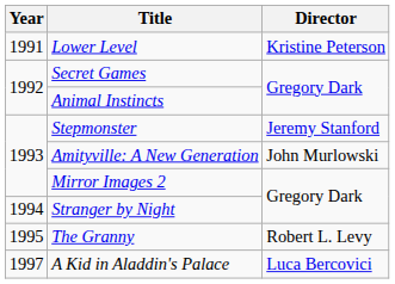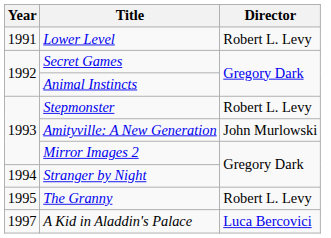Lower Level | Director: Kristine Peterson -> Robert L. Levy
Stepmonster | Director: Jeremy Stanford -> Robert L. Levy
